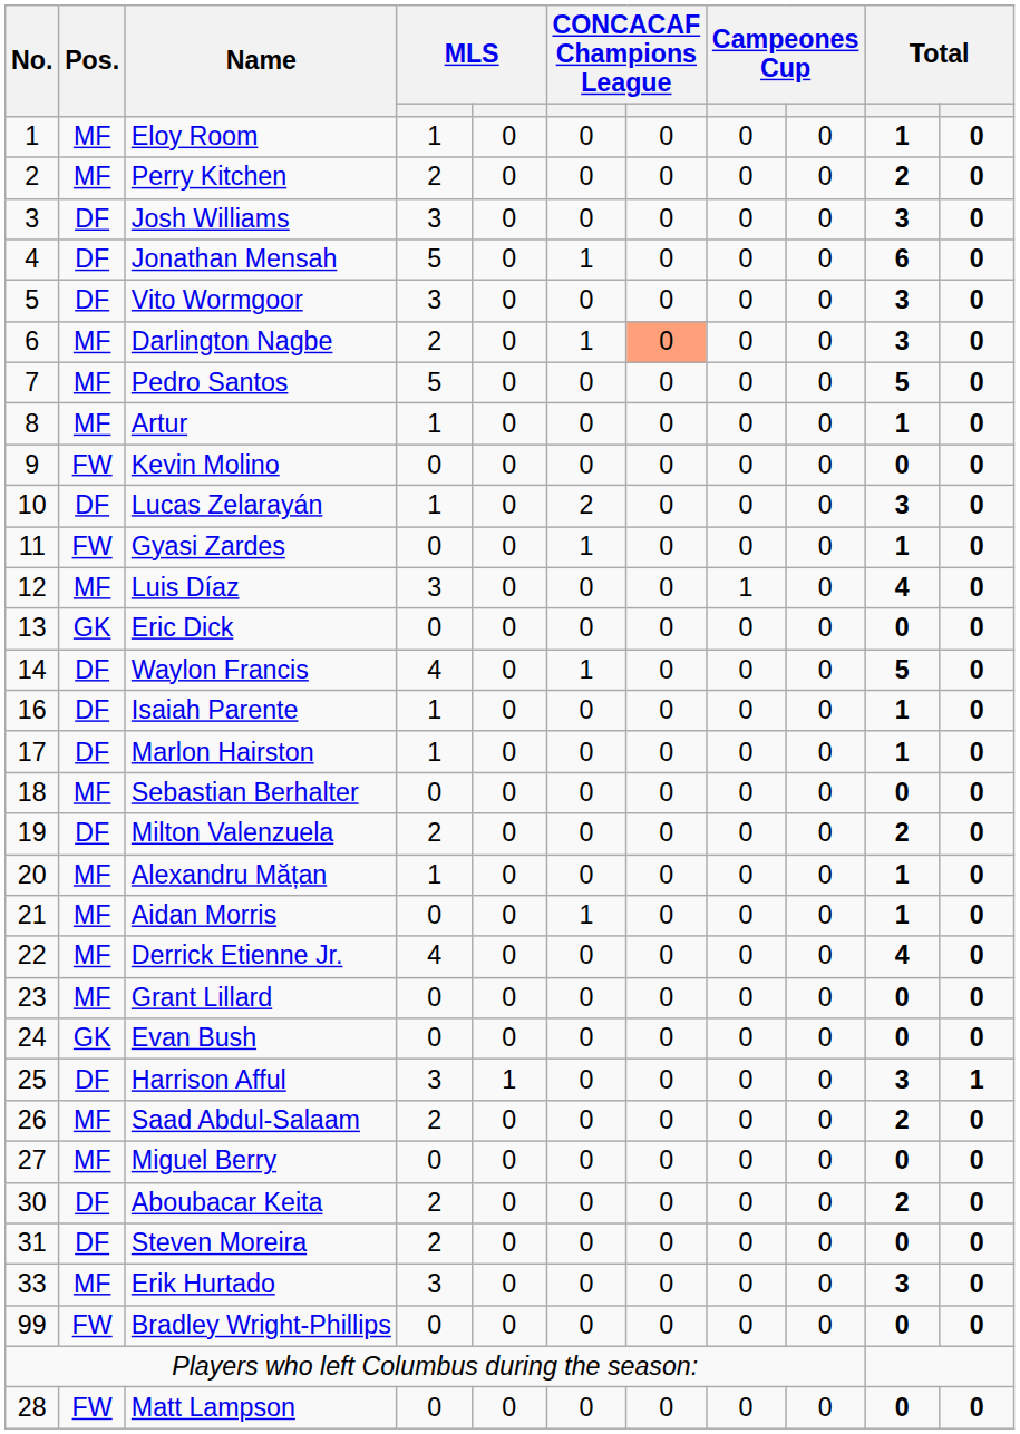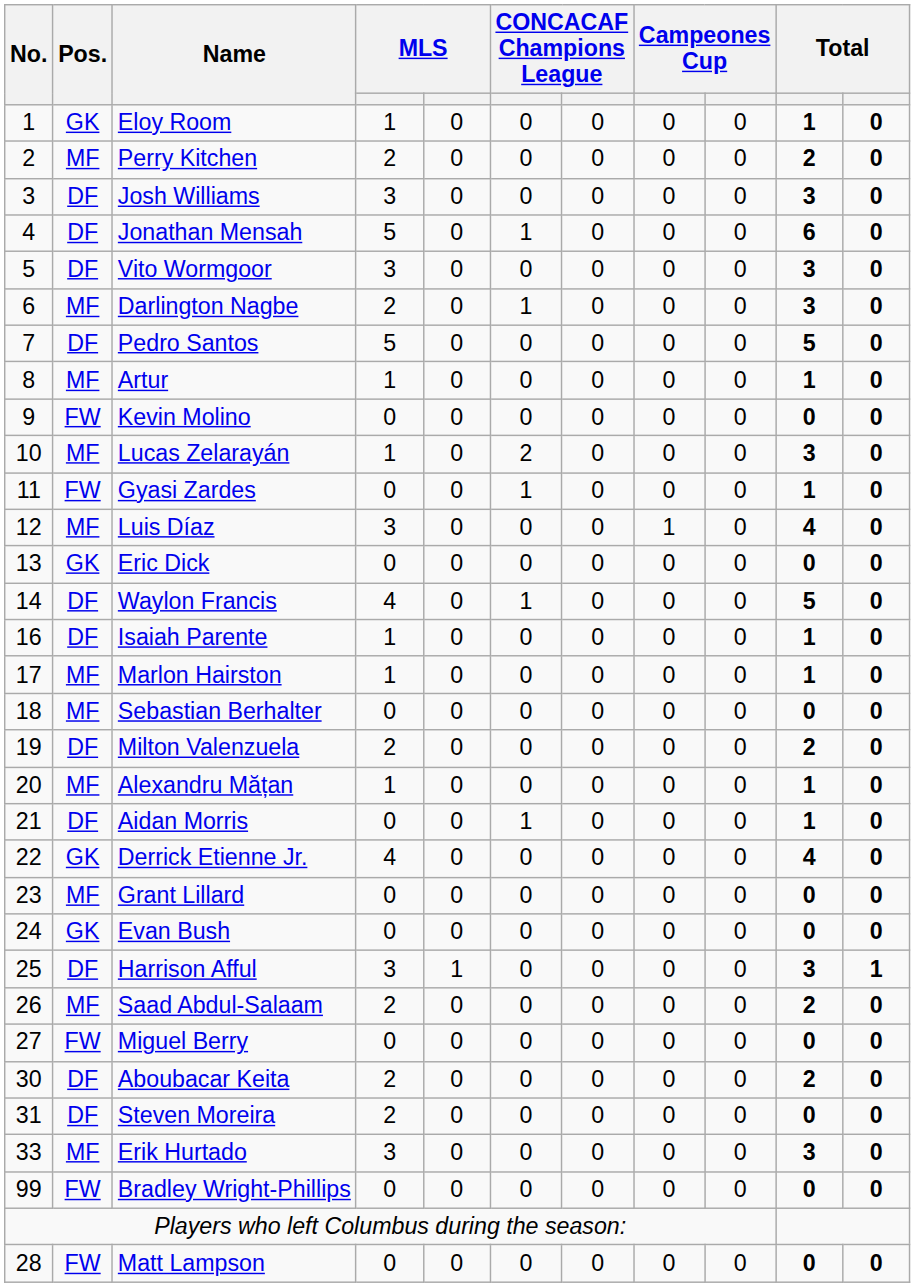Eloy Room | Pos.: MF -> GK
Darlington Nagbe | column 7: lightsalmon background -> no background
Pedro Santos | Pos.: MF -> DF
Lucas Zelarayán | Pos.: DF -> MF
Marlon Hairston | Pos.: DF -> MF
Aidan Morris | Pos.: MF -> DF
Derrick Etienne Jr. | Pos.: MF -> GK
Miguel Berry | Pos.: MF -> FW
